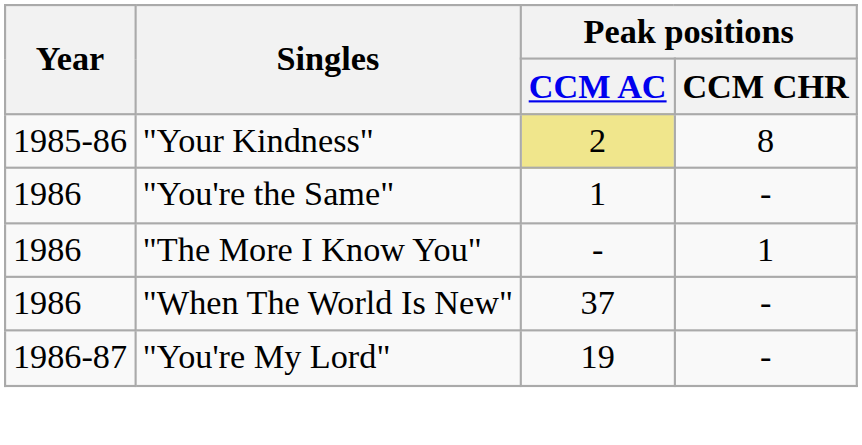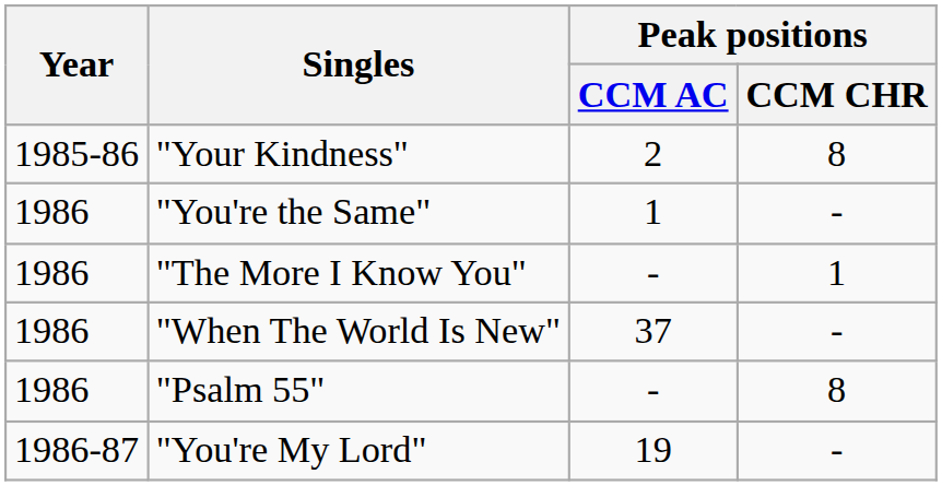"Your Kindness" | Peak positions / CCM AC: khaki background -> no background
+ row: 1986 | "Psalm 55" | - | 8
